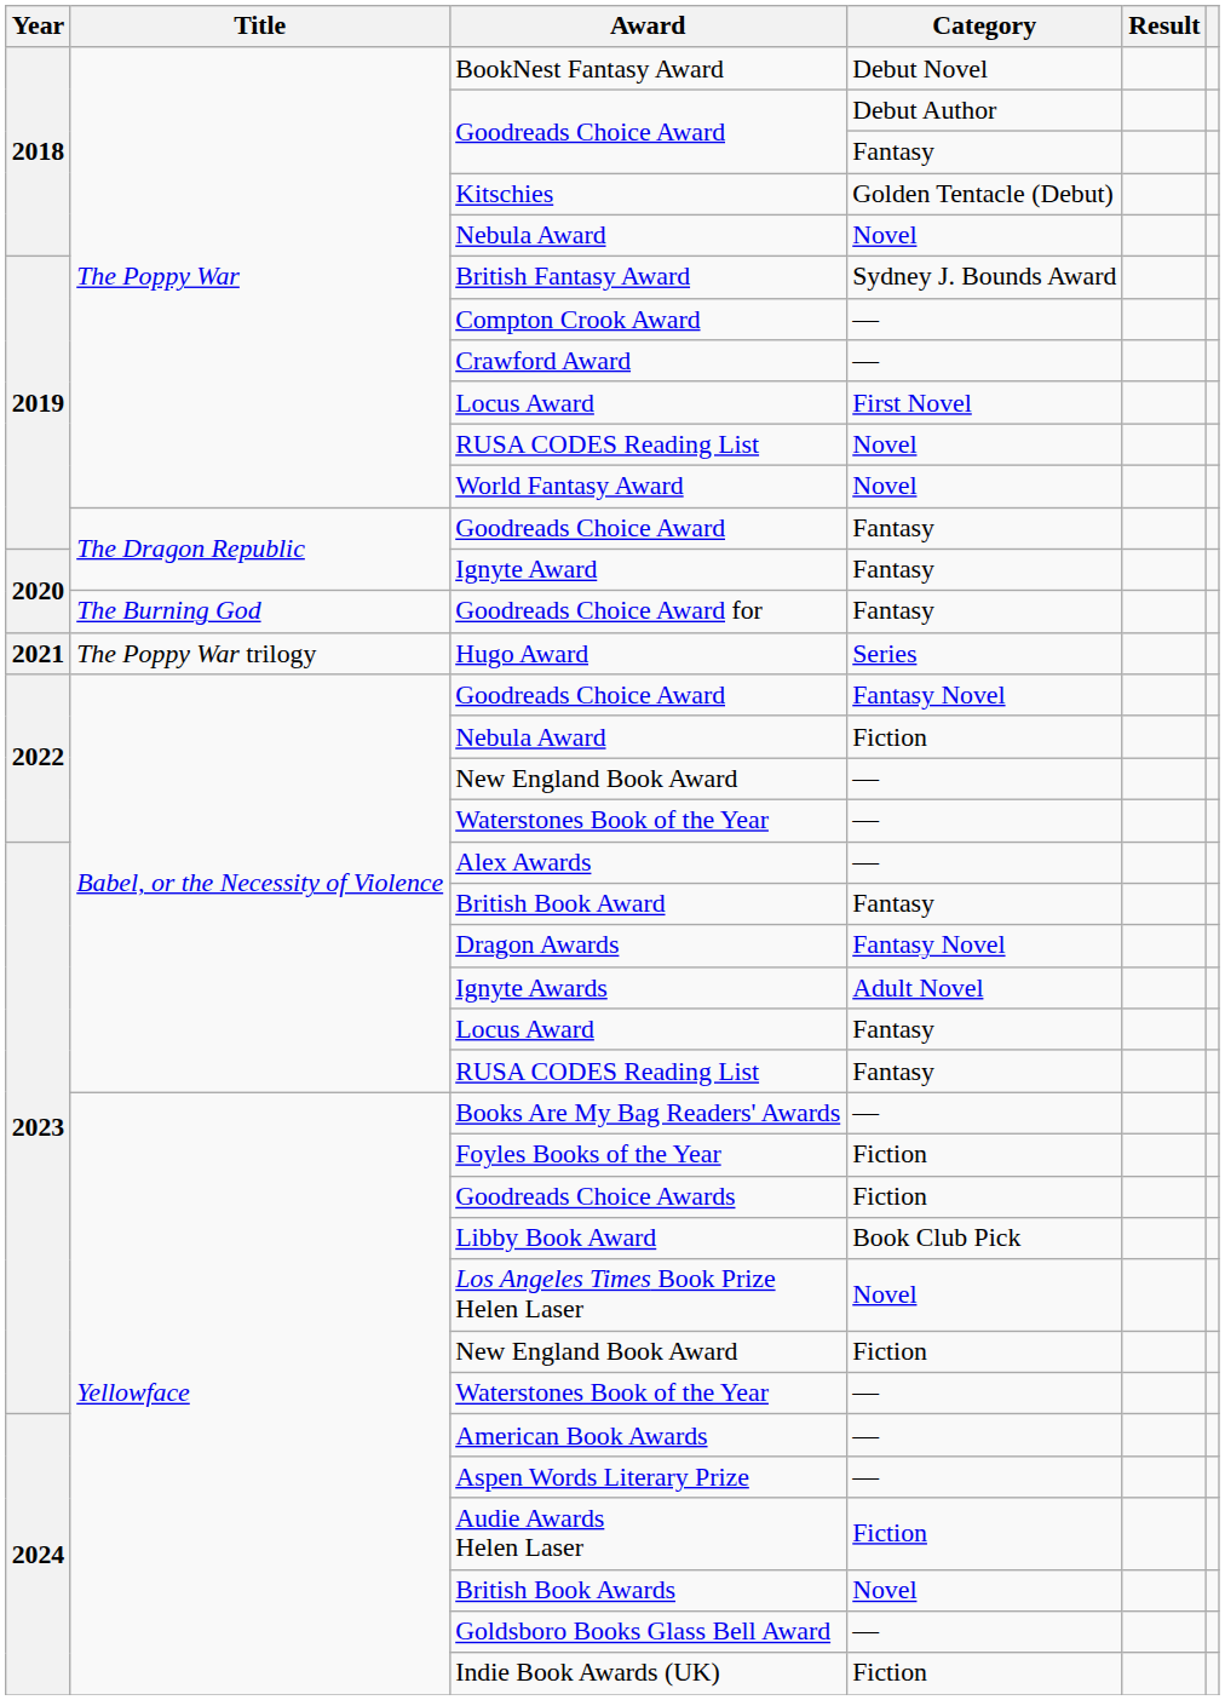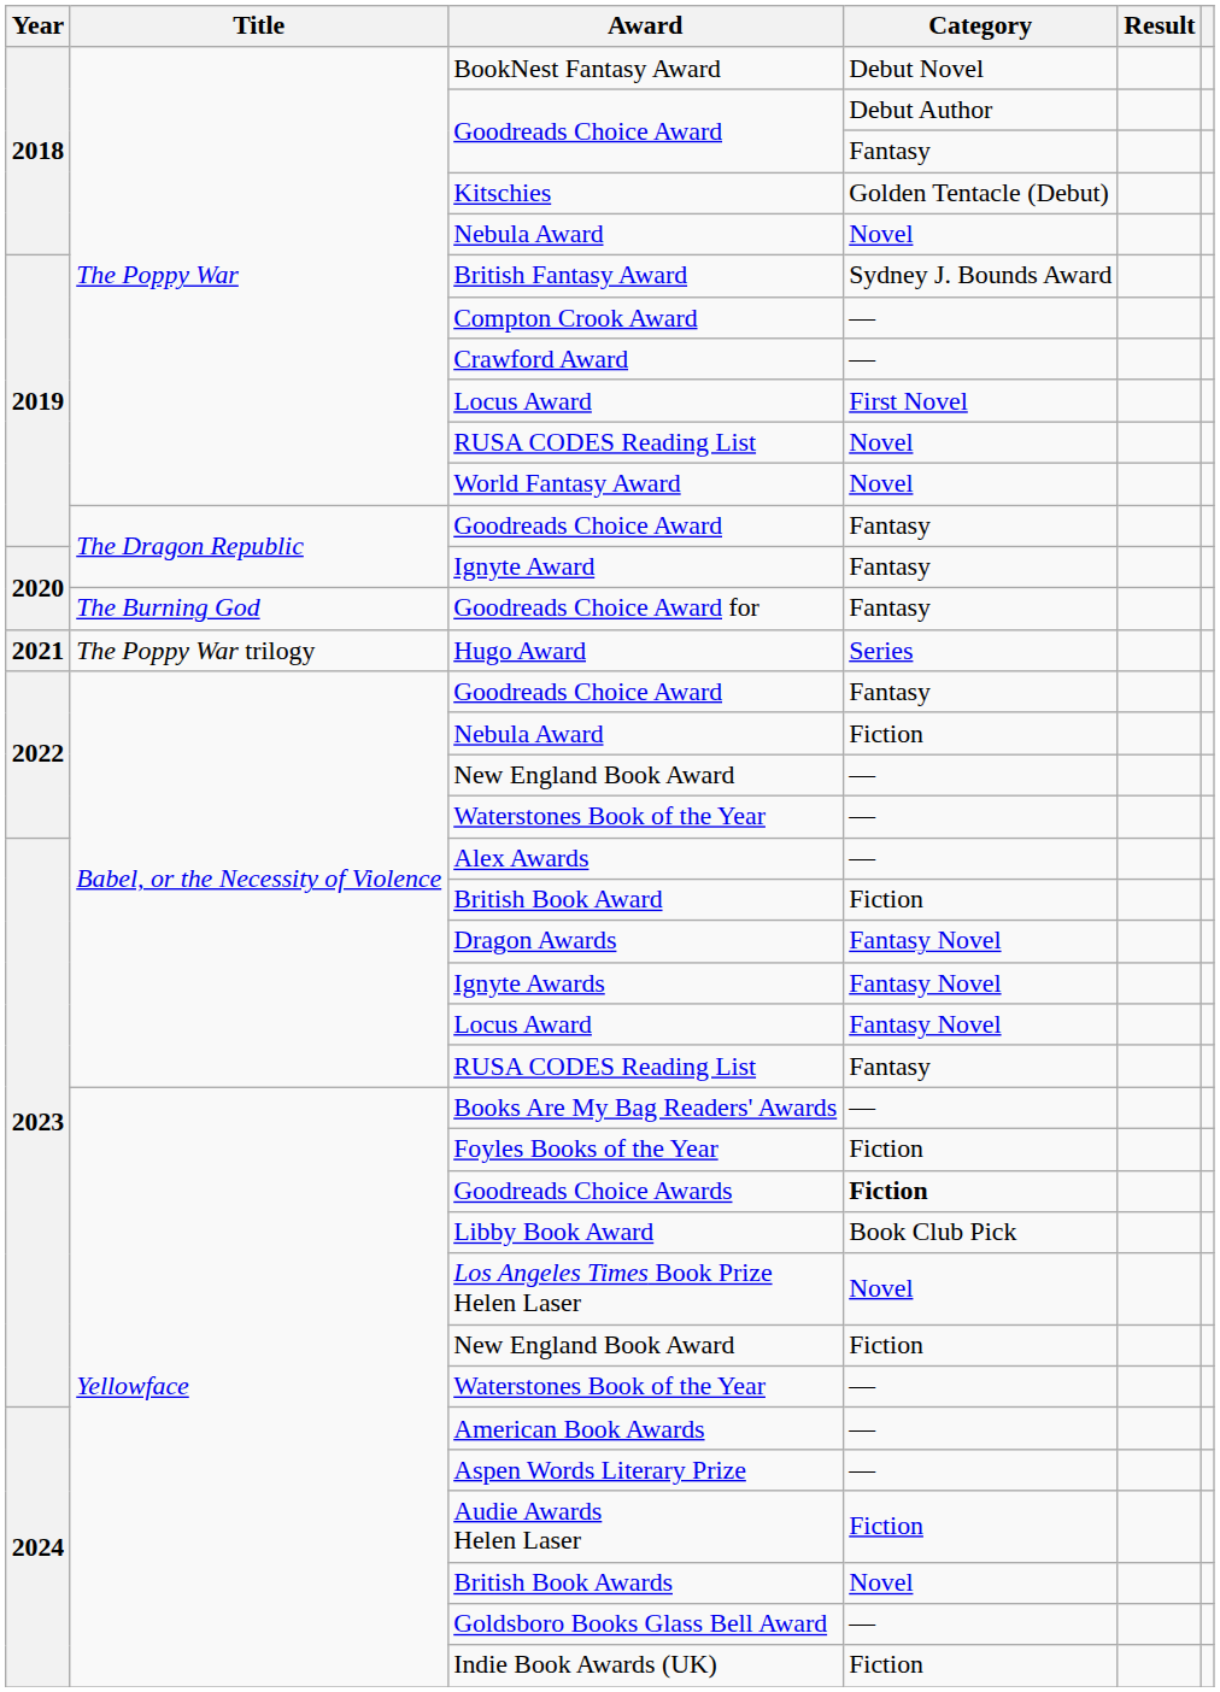2022 / Goodreads Choice Award | Category: Fantasy Novel -> Fantasy
British Book Award | Category: Fantasy -> Fiction
Ignyte Awards | Category: Adult Novel -> Fantasy Novel
2023 / Locus Award | Category: Fantasy -> Fantasy Novel
Goodreads Choice Awards | Category: normal -> bold
